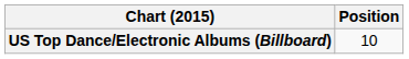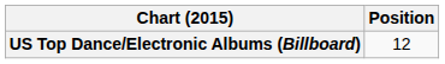US Top Dance/Electronic Albums (Billboard) | Position: 10 -> 12
